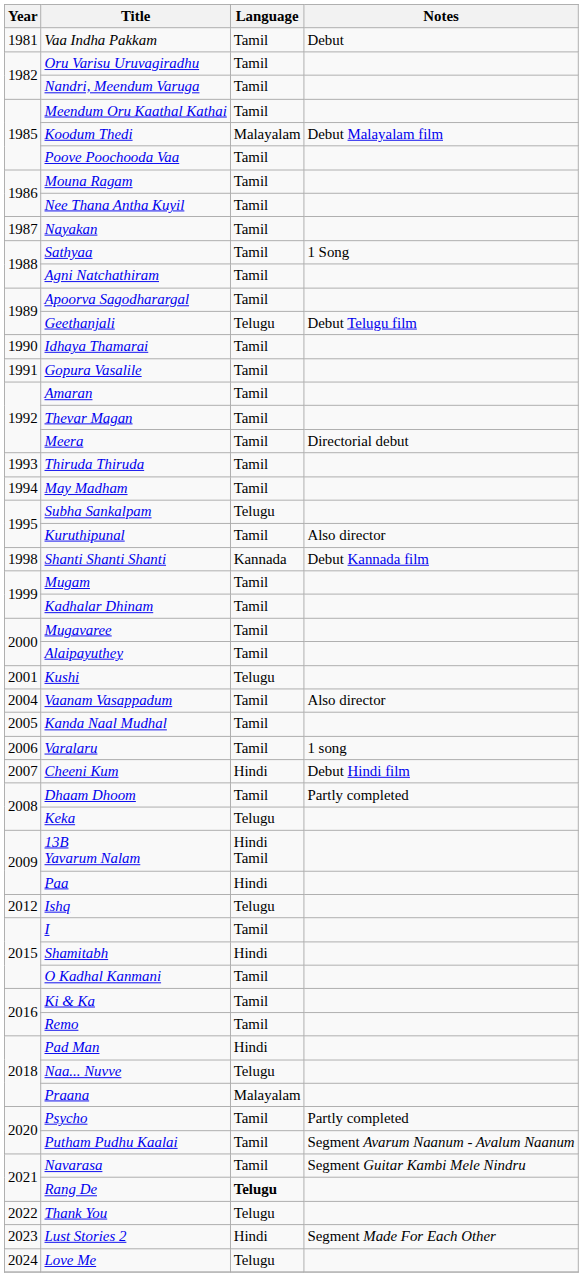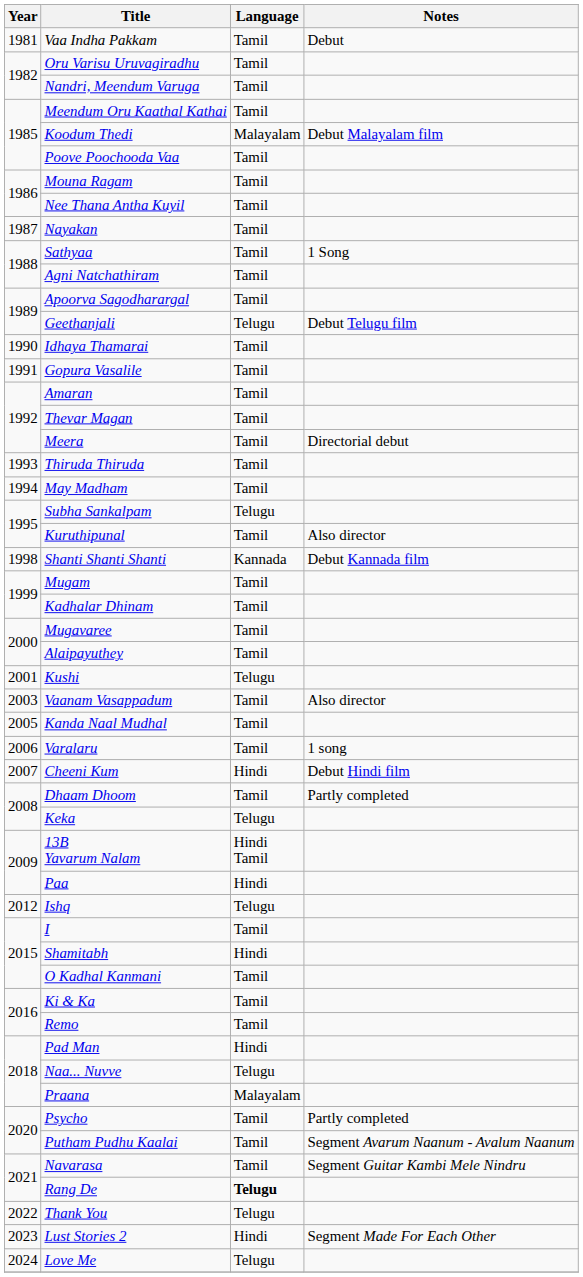Vaanam Vasappadum | Year: 2004 -> 2003
